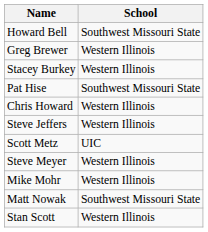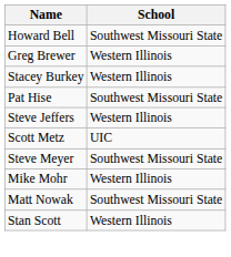- row: Chris Howard | Western Illinois
Steve Meyer | School: Western Illinois -> Southwest Missouri State
